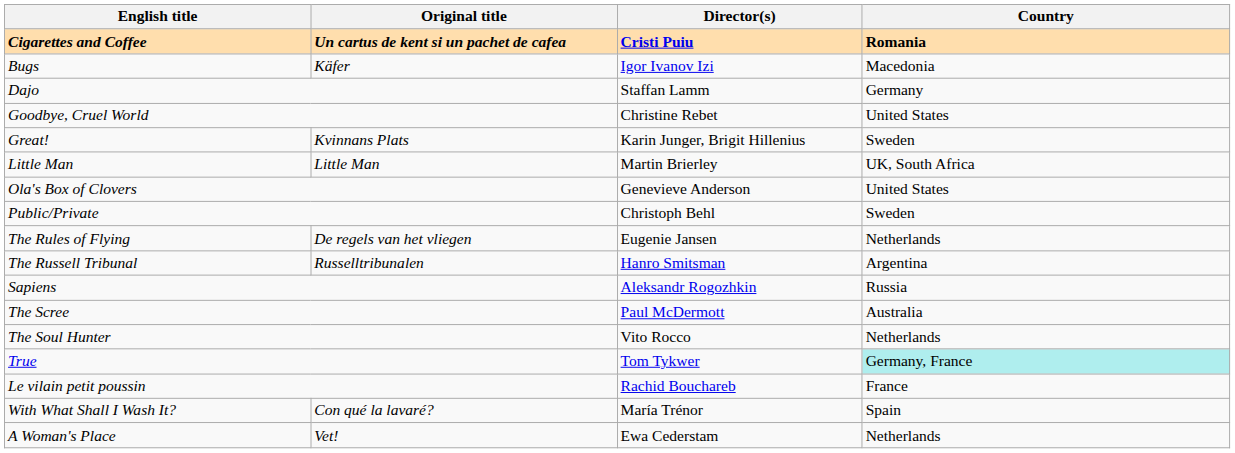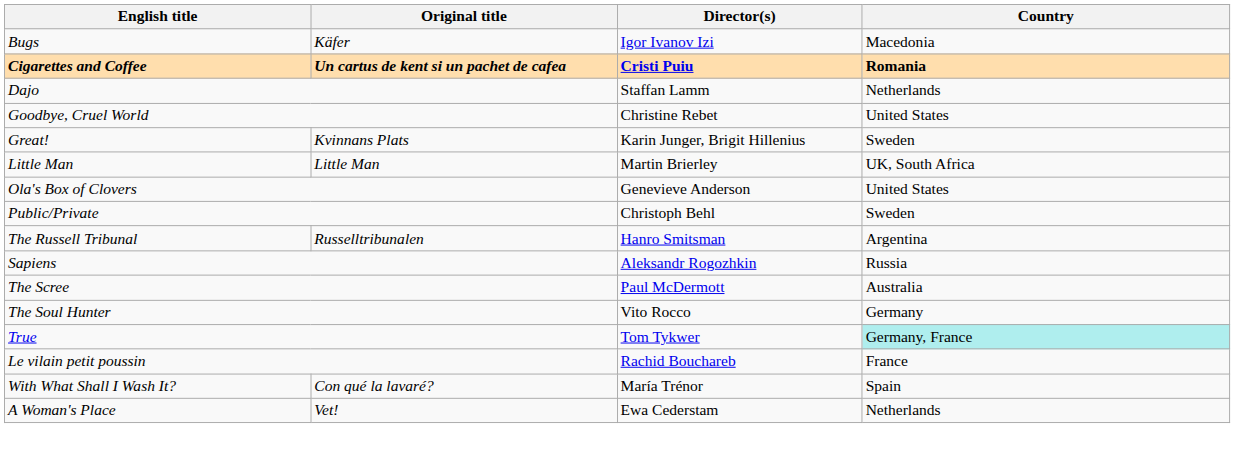rows swapped: Bugs <-> Cigarettes and Coffee
Dajo | Country: Germany -> Netherlands
- row: The Rules of Flying | De regels van het vliegen | Eugenie Jansen | Netherlands
The Soul Hunter | Country: Netherlands -> Germany
